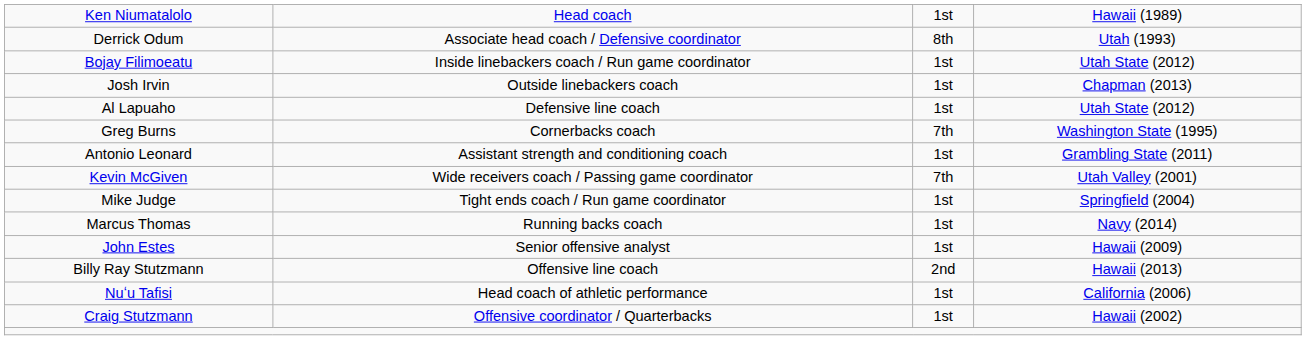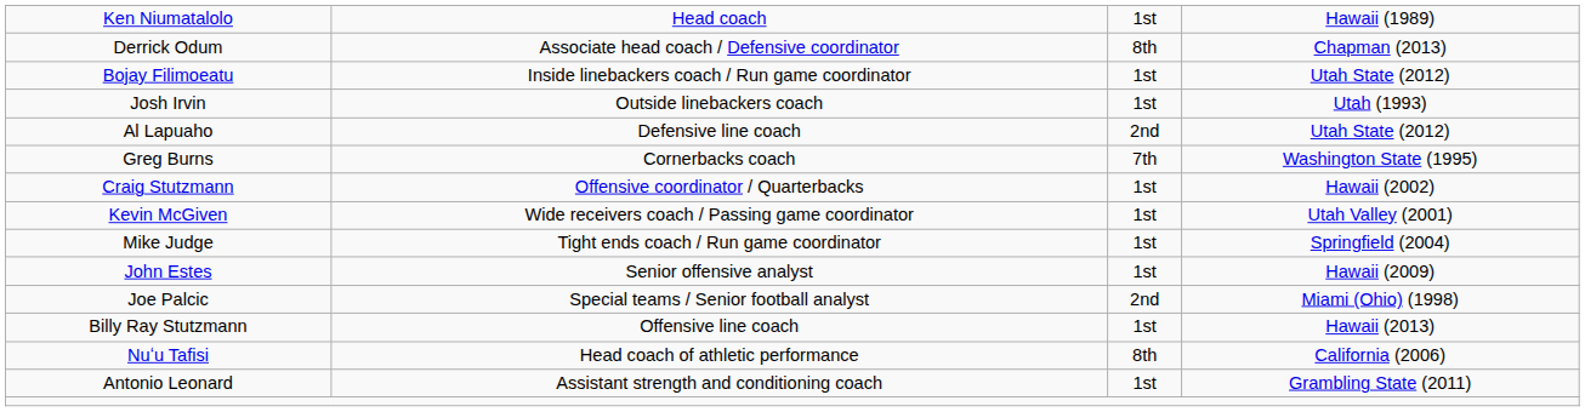Derrick Odum | column 4: Utah (1993) -> Chapman (2013)
Josh Irvin | column 4: Chapman (2013) -> Utah (1993)
Al Lapuaho | column 3: 1st -> 2nd
rows swapped: Craig Stutzmann <-> Antonio Leonard
Kevin McGiven | column 3: 7th -> 1st
- row: Marcus Thomas | Running backs coach | 1st | Navy (2014)
+ row: Joe Palcic | Special teams / Senior football analyst | 2nd | Miami (Ohio) (1998)
Billy Ray Stutzmann | column 3: 2nd -> 1st
Nuʻu Tafisi | column 3: 1st -> 8th
